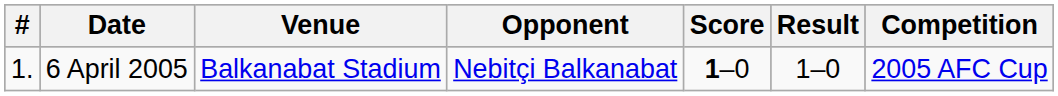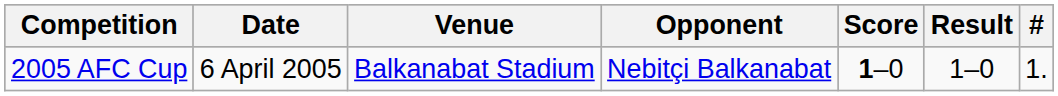columns swapped: # <-> Competition
